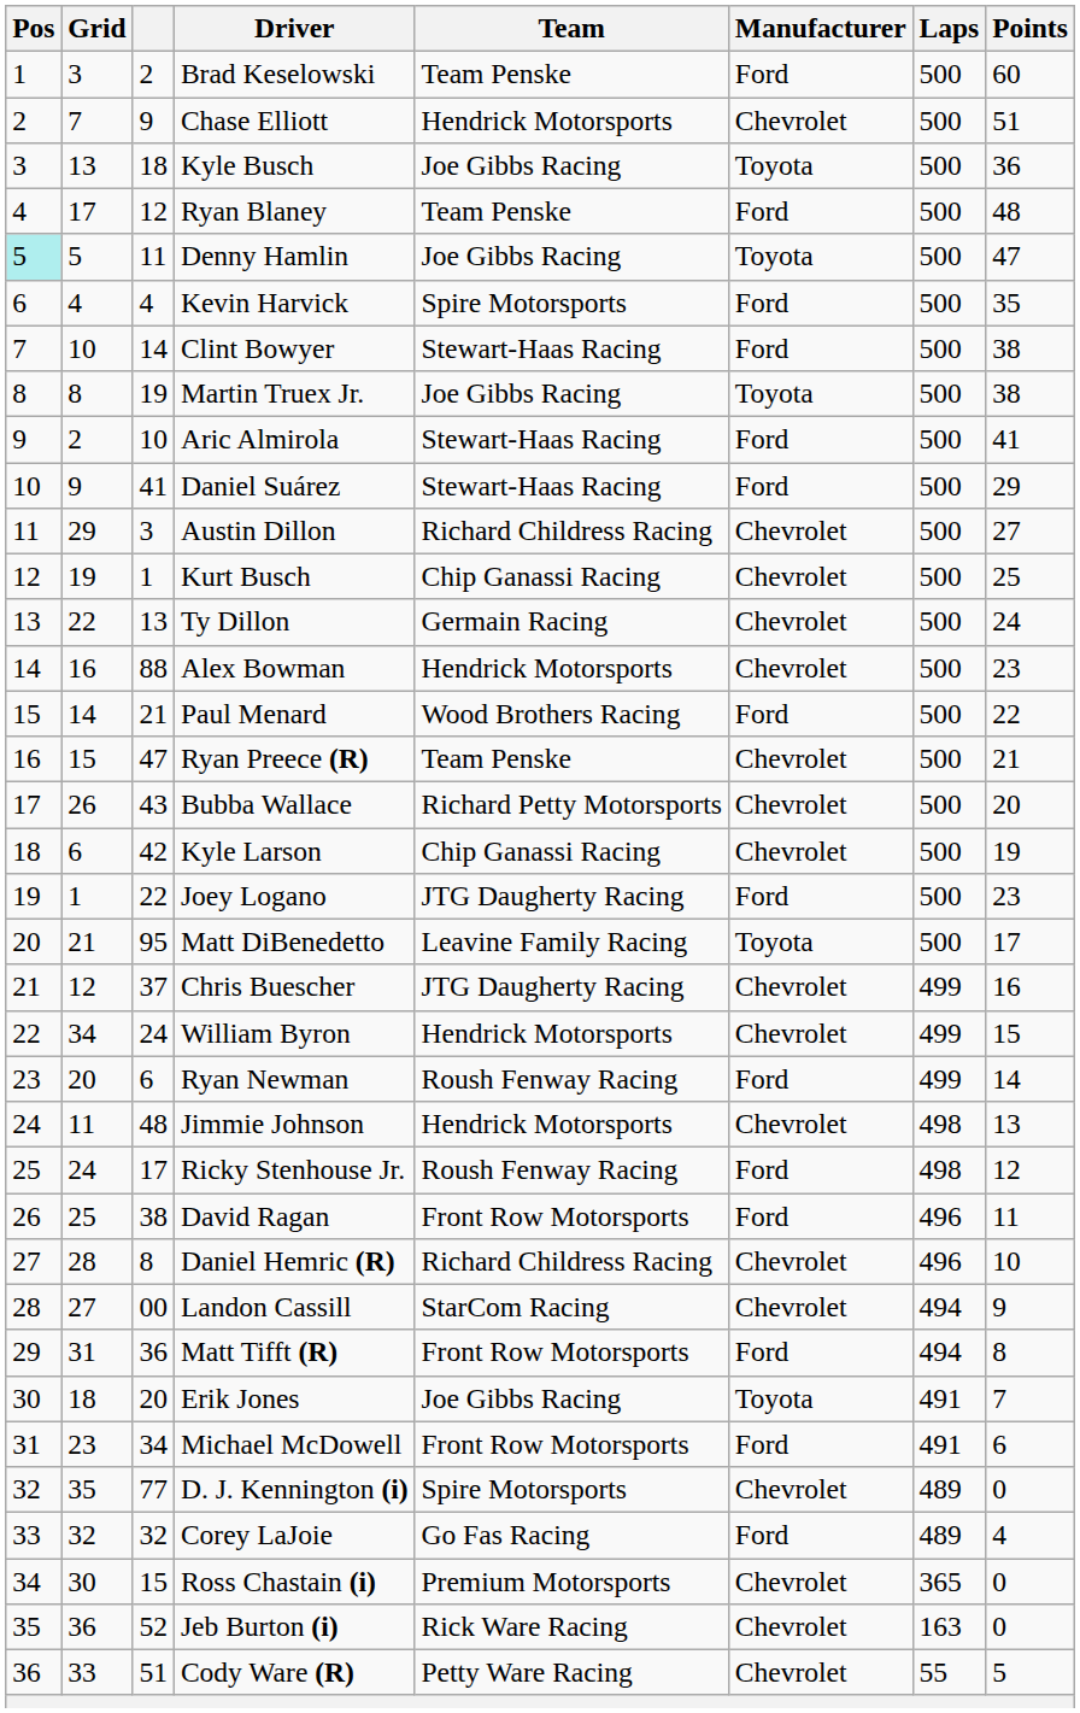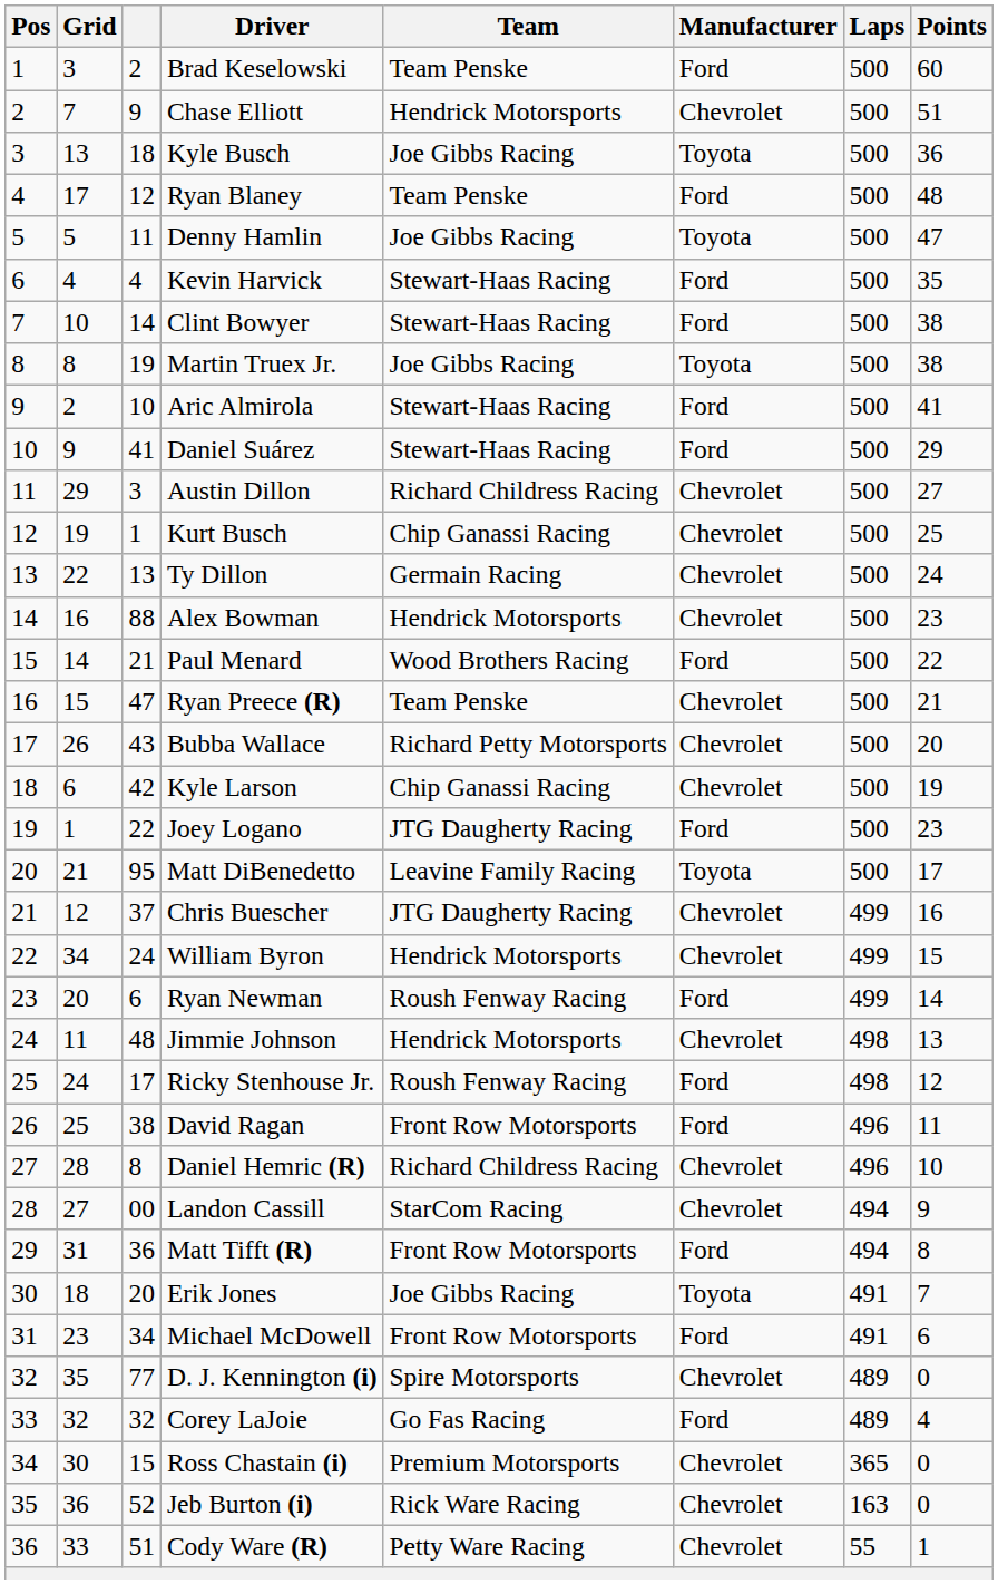Denny Hamlin | Pos: paleturquoise background -> no background
Kevin Harvick | Team: Spire Motorsports -> Stewart-Haas Racing
Cody Ware (R) | Points: 5 -> 1
